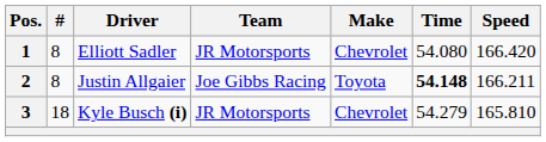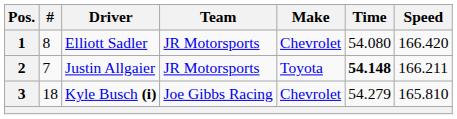Justin Allgaier | #: 8 -> 7
Justin Allgaier | Team: Joe Gibbs Racing -> JR Motorsports
Kyle Busch (i) | Team: JR Motorsports -> Joe Gibbs Racing
